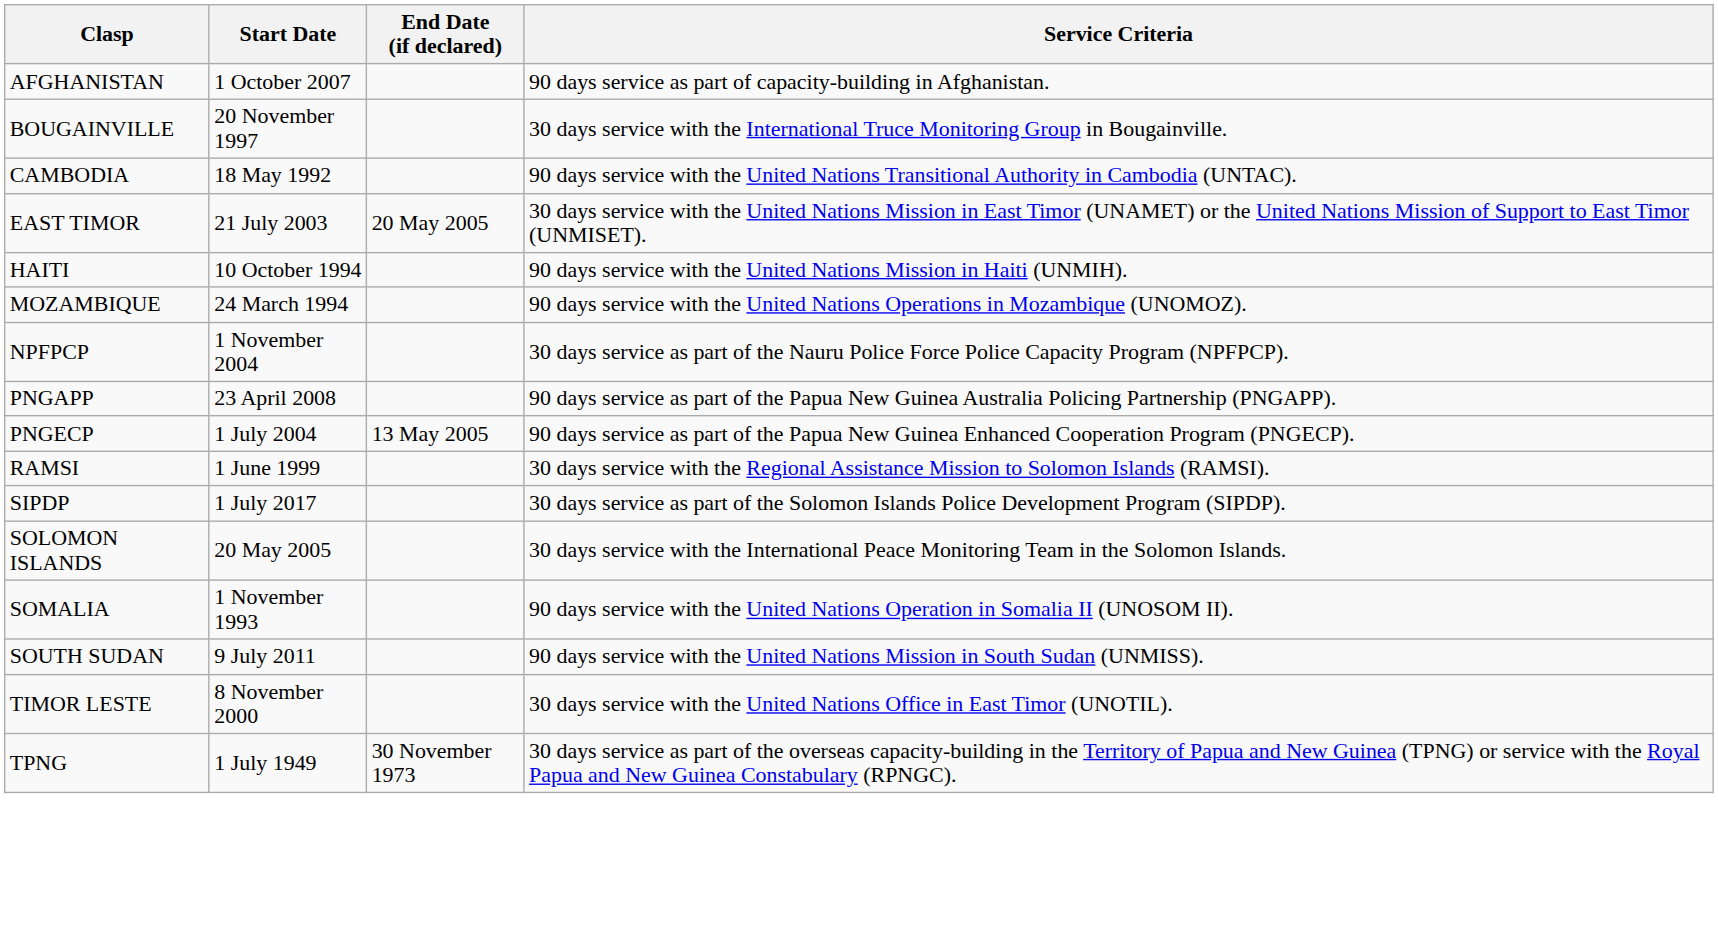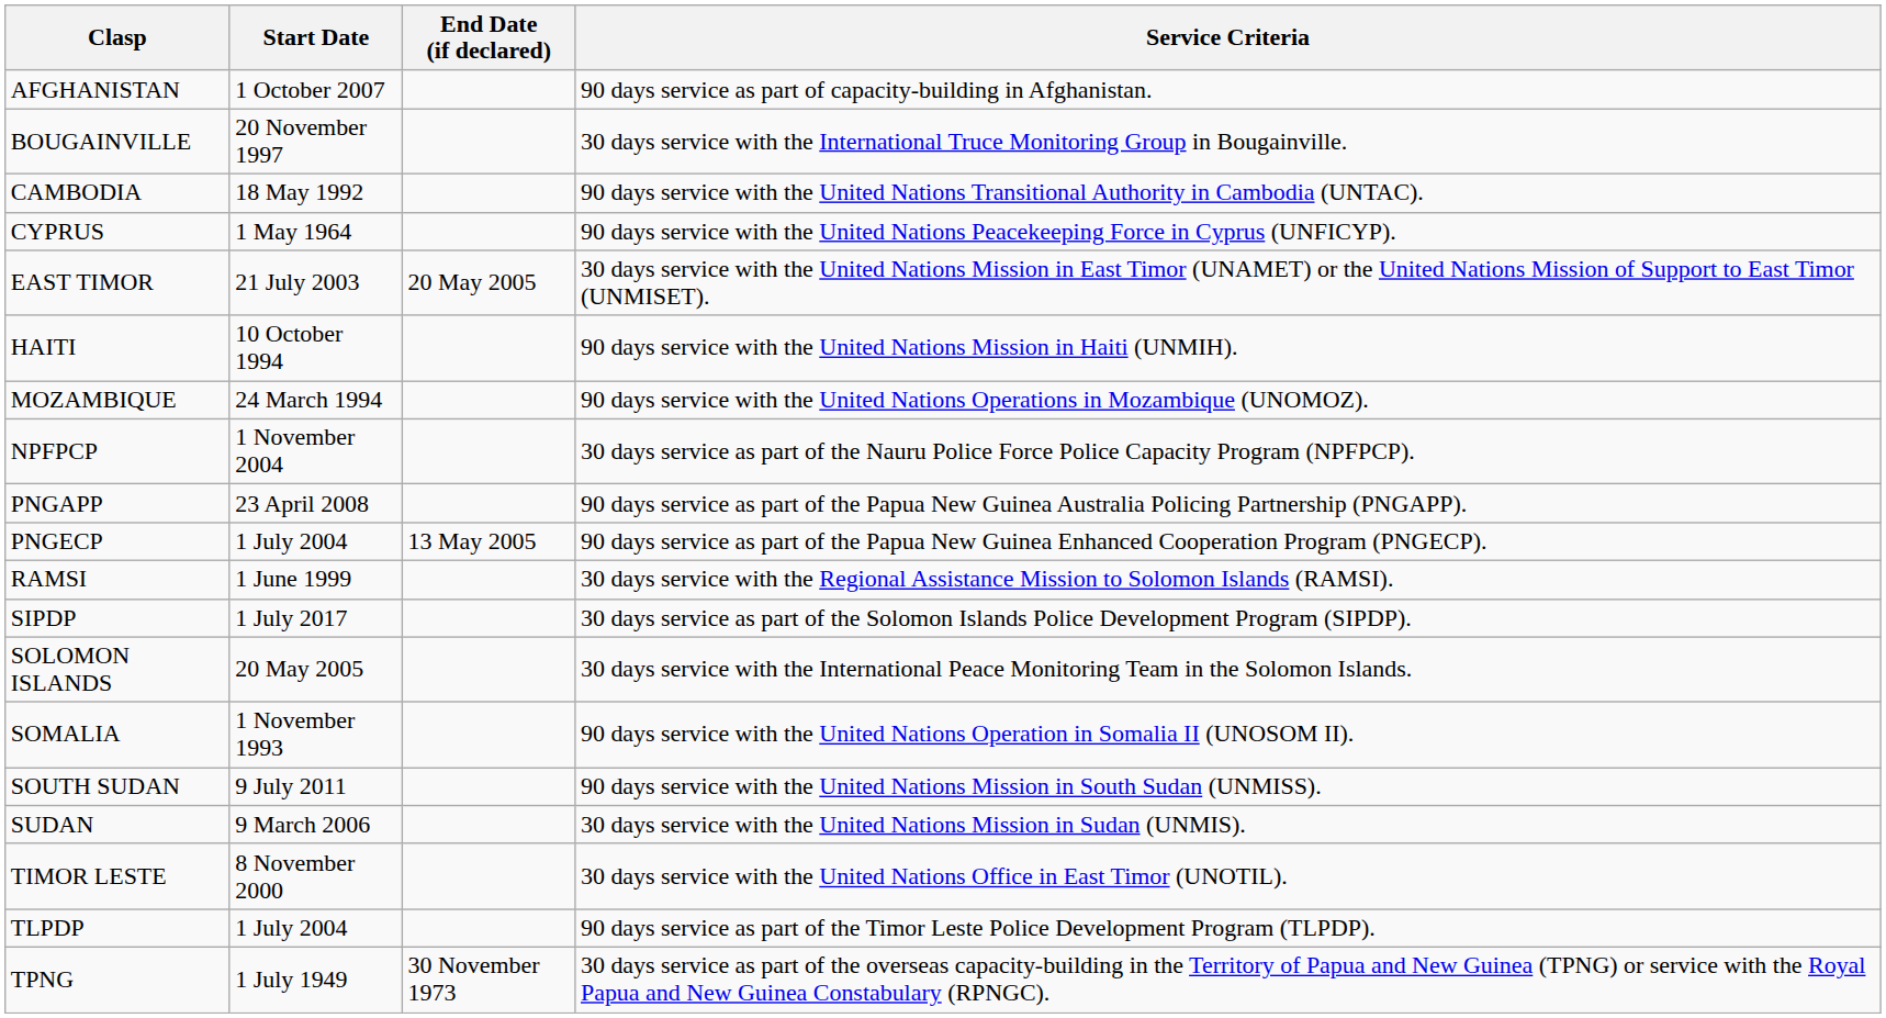+ row: CYPRUS | 1 May 1964 | 90 days service with the United Nations Peacekeeping Force in Cyprus (UNFICYP).
+ row: SUDAN | 9 March 2006 | 30 days service with the United Nations Mission in Sudan (UNMIS).
+ row: TLPDP | 1 July 2004 | 90 days service as part of the Timor Leste Police Development Program (TLPDP).
